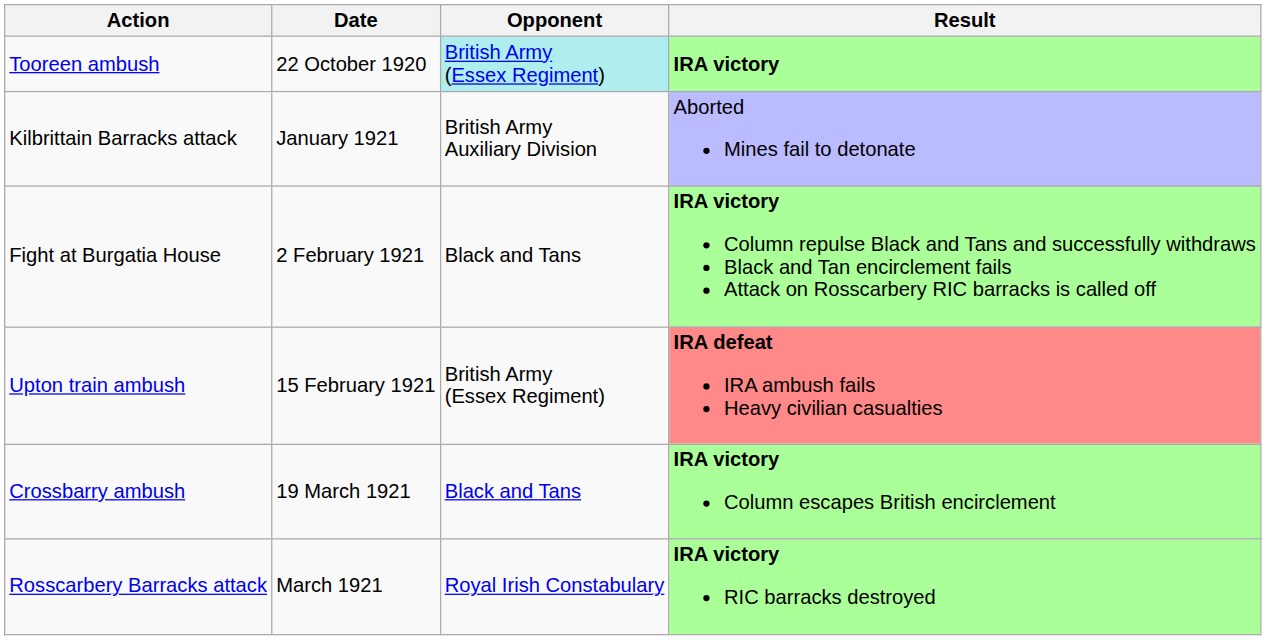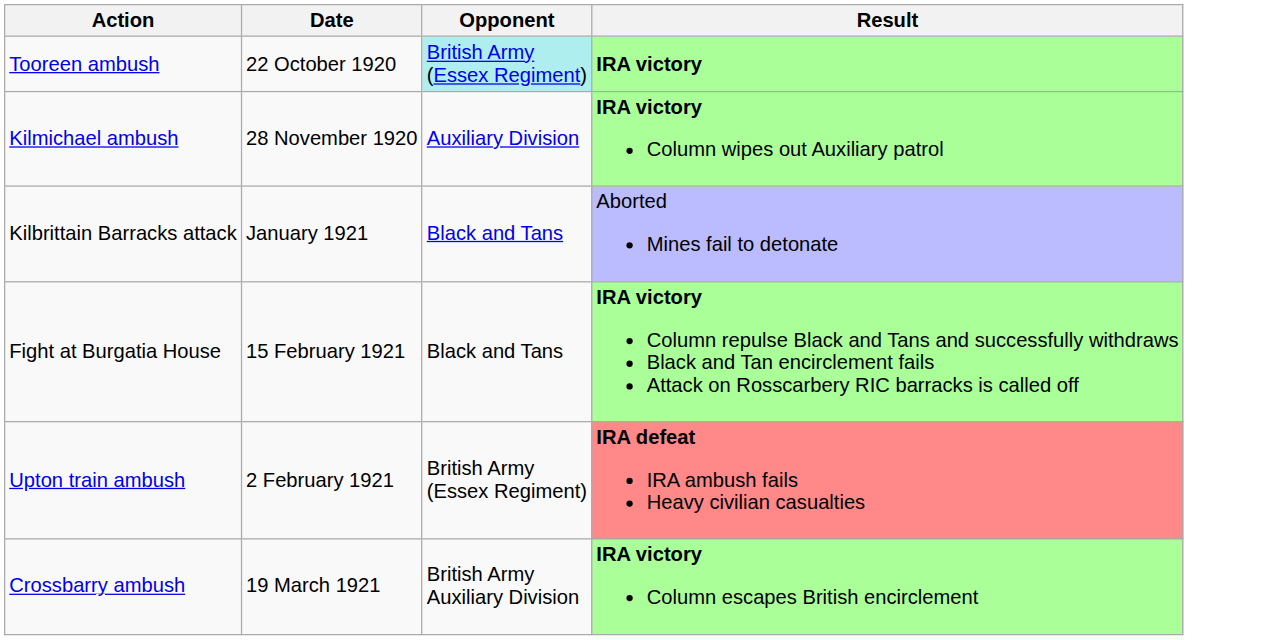+ row: Kilmichael ambush | 28 November 1920 | Auxiliary Division | IRA victory Column wipes out Auxiliary patrol
Kilbrittain Barracks attack | Opponent: British Army Auxiliary Division -> Black and Tans
Fight at Burgatia House | Date: 2 February 1921 -> 15 February 1921
Upton train ambush | Date: 15 February 1921 -> 2 February 1921
Crossbarry ambush | Opponent: Black and Tans -> British Army Auxiliary Division
- row: Rosscarbery Barracks attack | March 1921 | Royal Irish Constabulary | IRA victory RIC barracks destroyed
